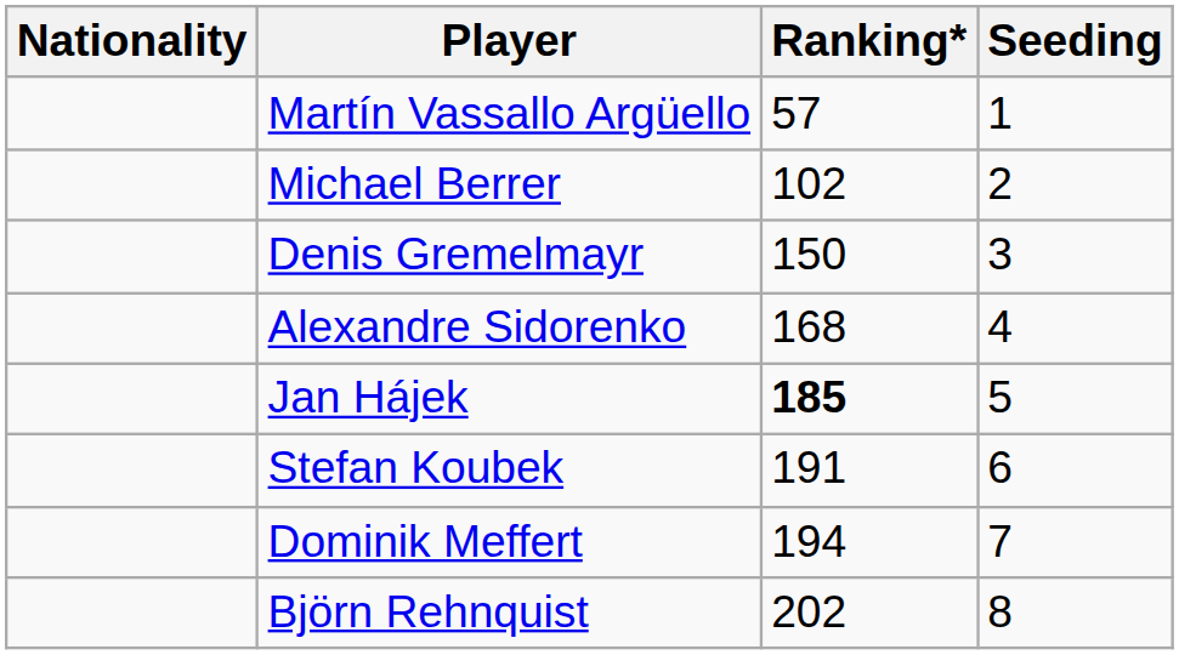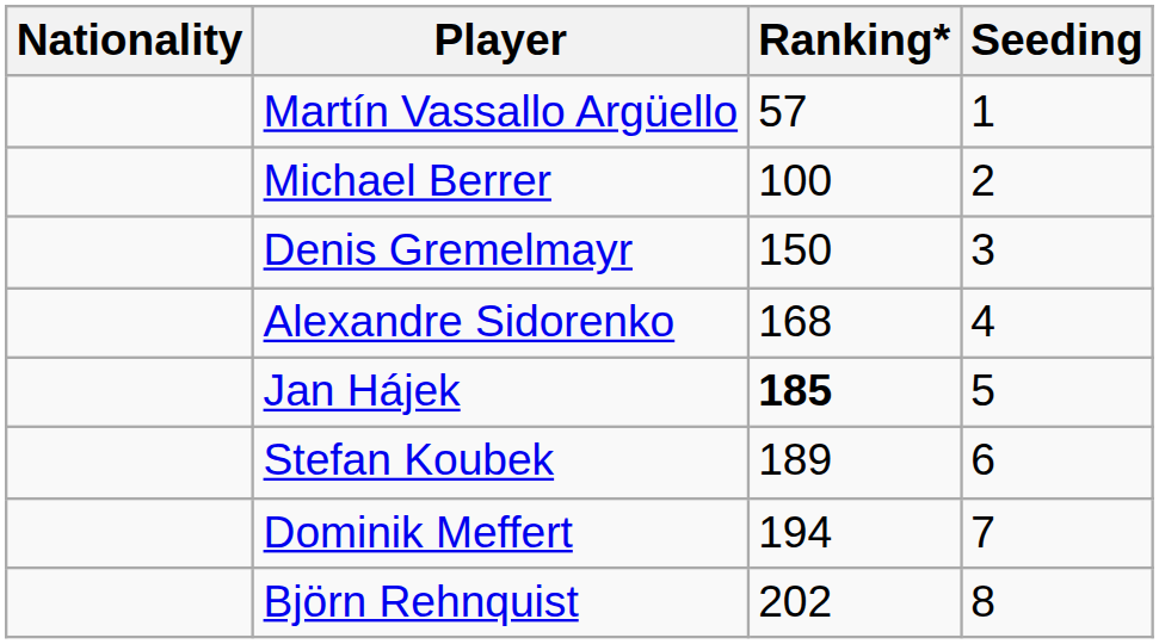Michael Berrer | Ranking*: 102 -> 100
Stefan Koubek | Ranking*: 191 -> 189
